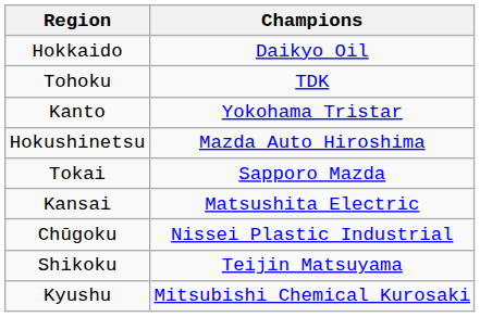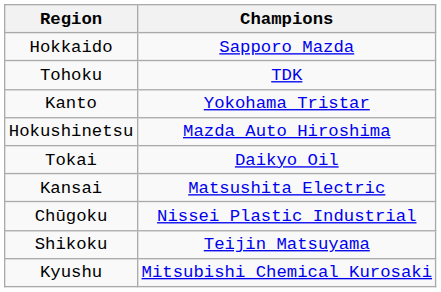Hokkaido | Champions: Daikyo Oil -> Sapporo Mazda
Tokai | Champions: Sapporo Mazda -> Daikyo Oil
